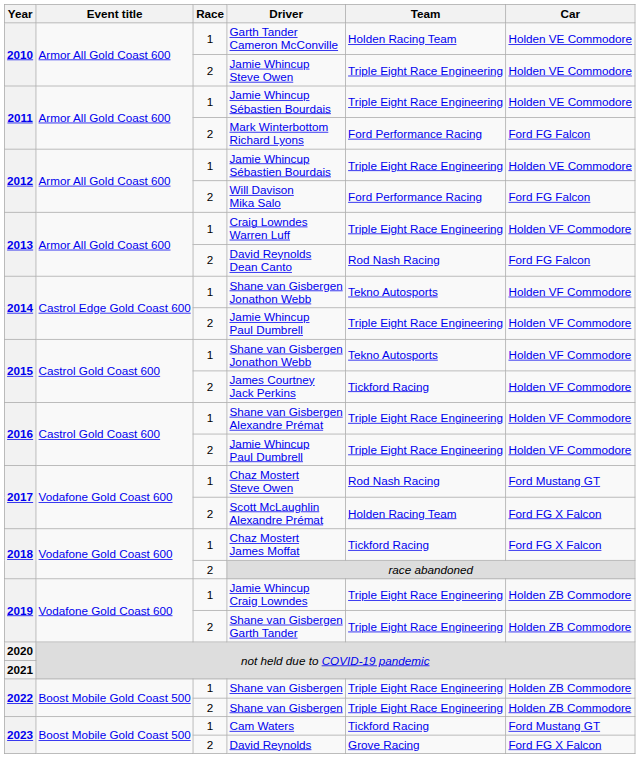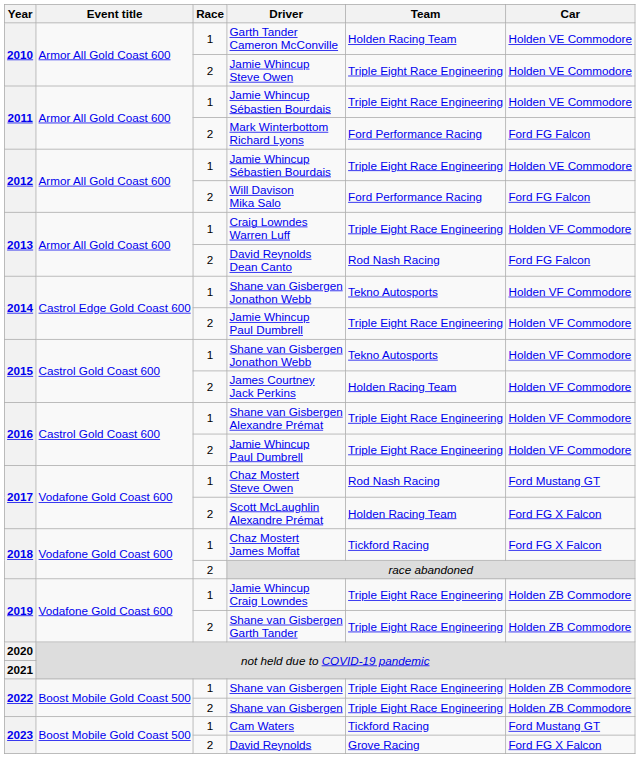James Courtney Jack Perkins | Team: Tickford Racing -> Holden Racing Team
